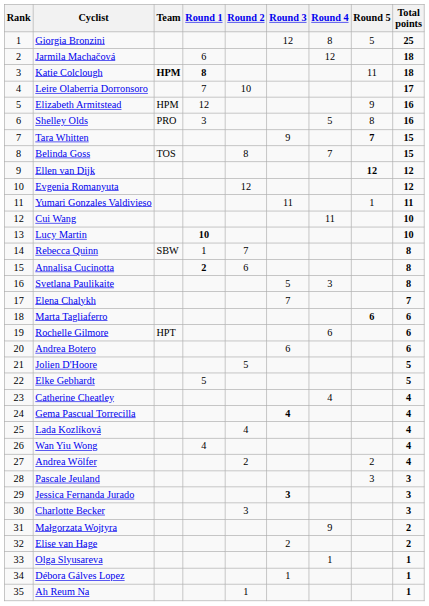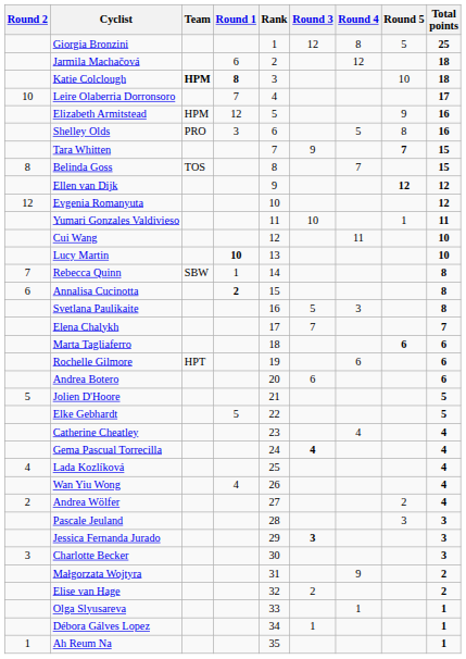columns swapped: Rank <-> Round 2
Katie Colclough | Round 5: 11 -> 10
Yumari Gonzales Valdivieso | Round 3: 11 -> 10
